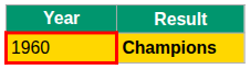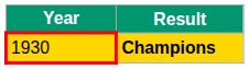Champions | Year: 1960 -> 1930
